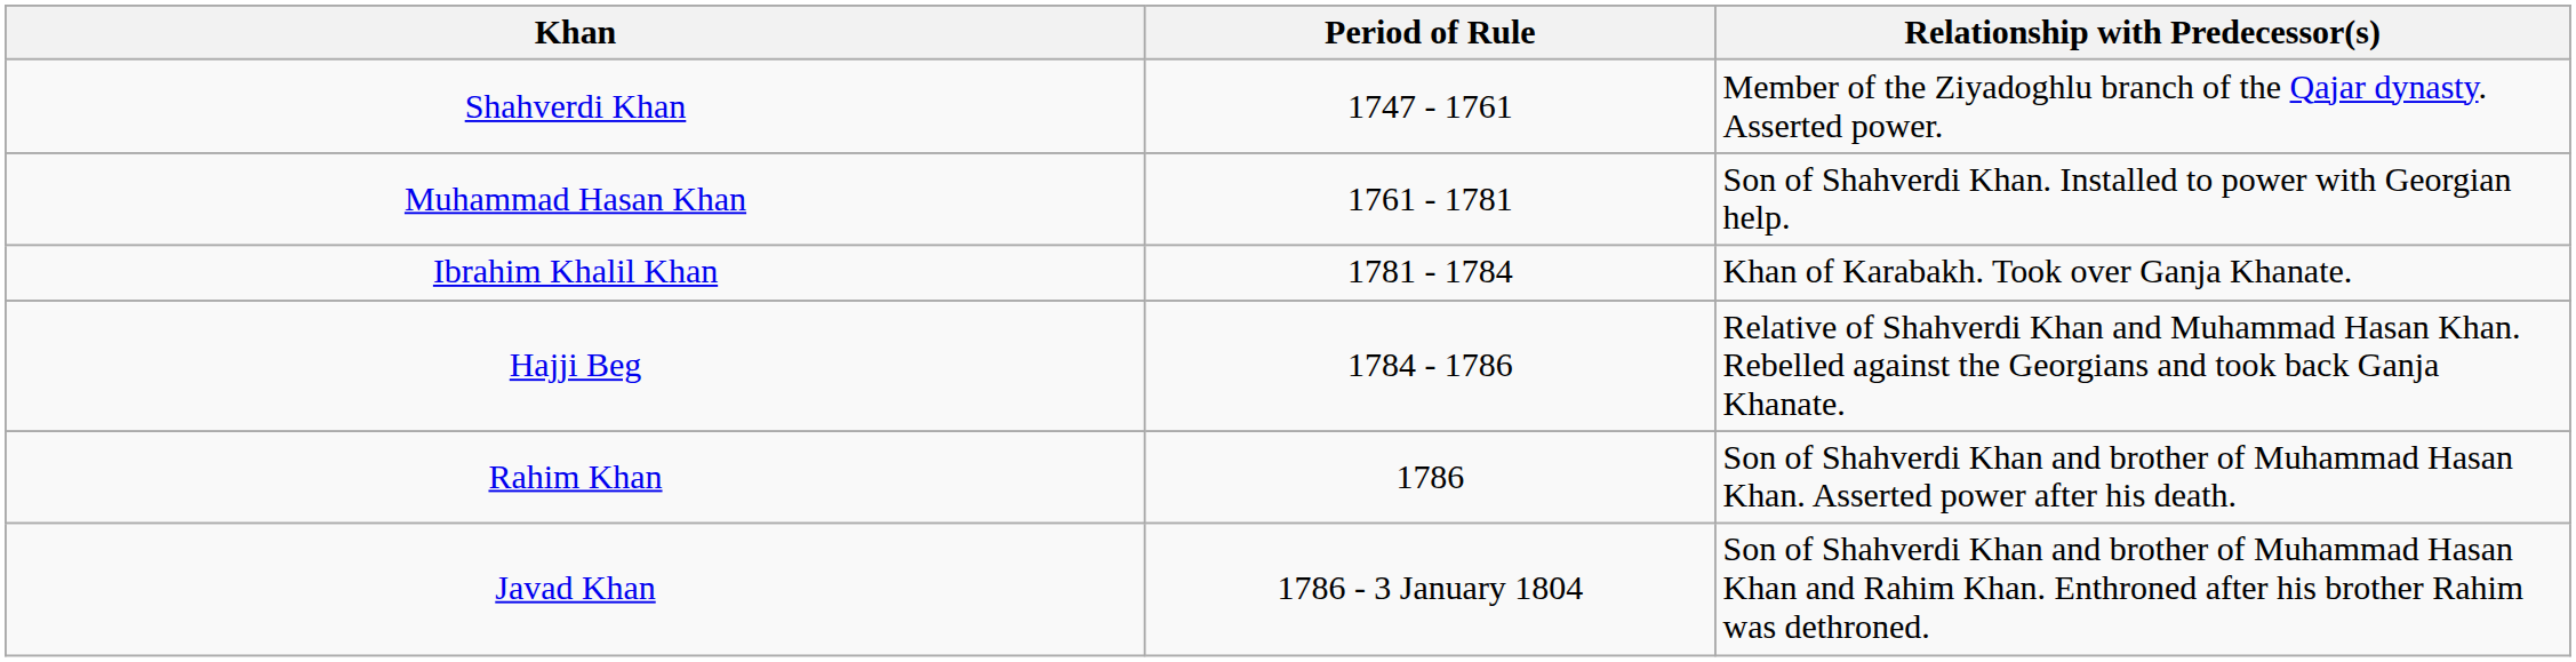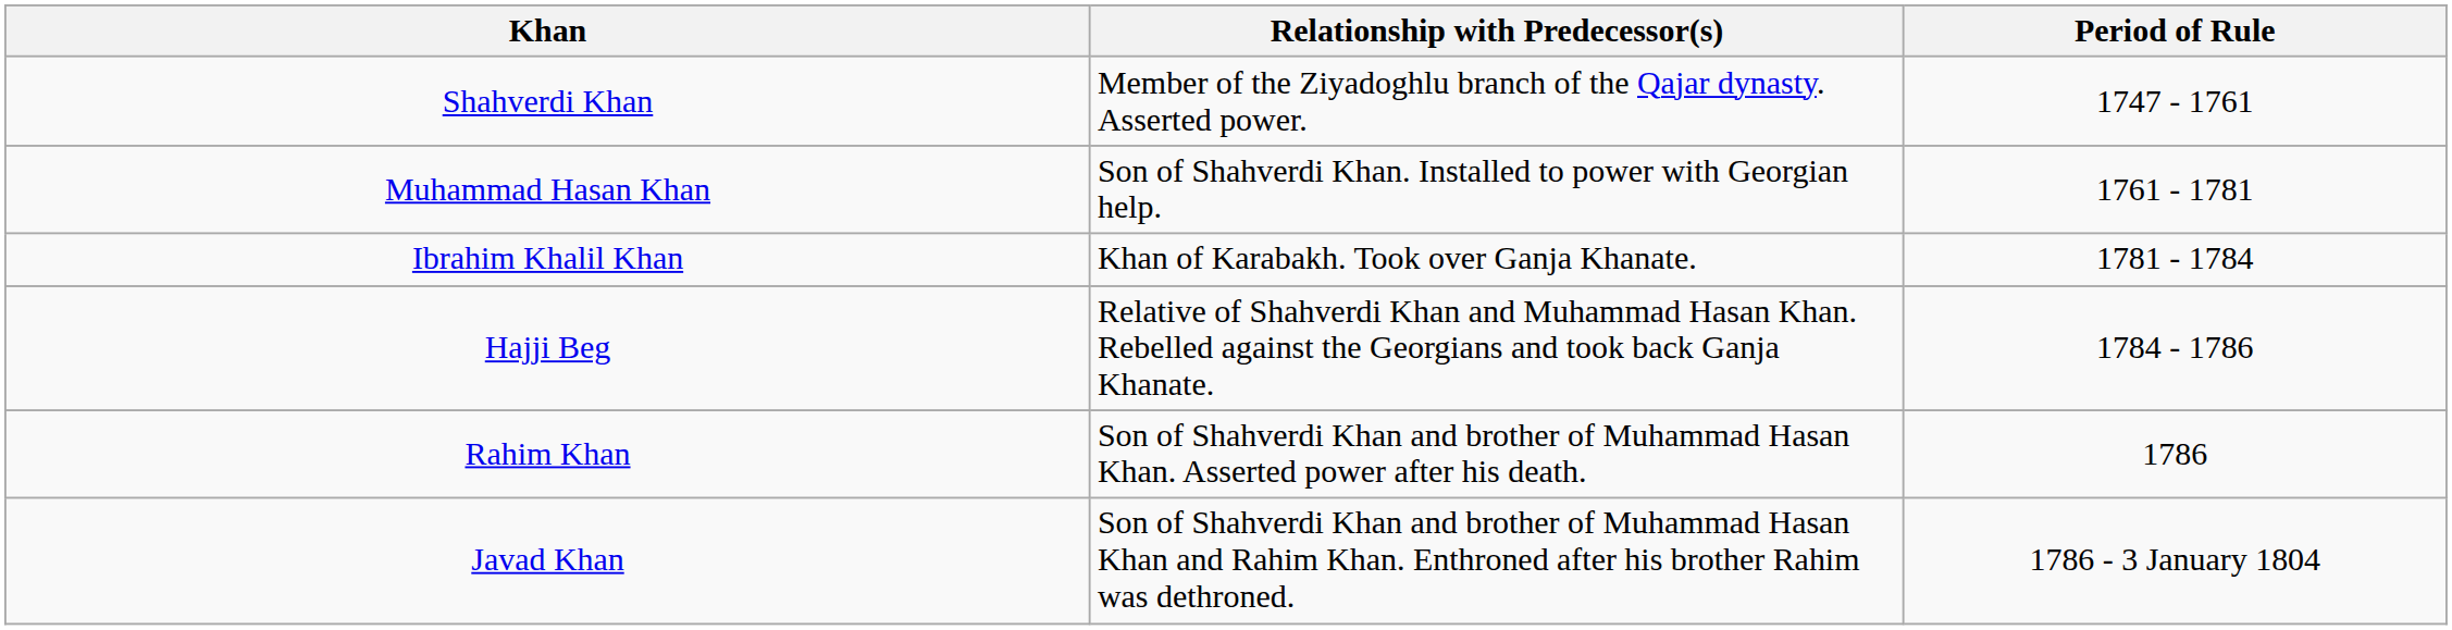columns swapped: Period of Rule <-> Relationship with Predecessor(s)
